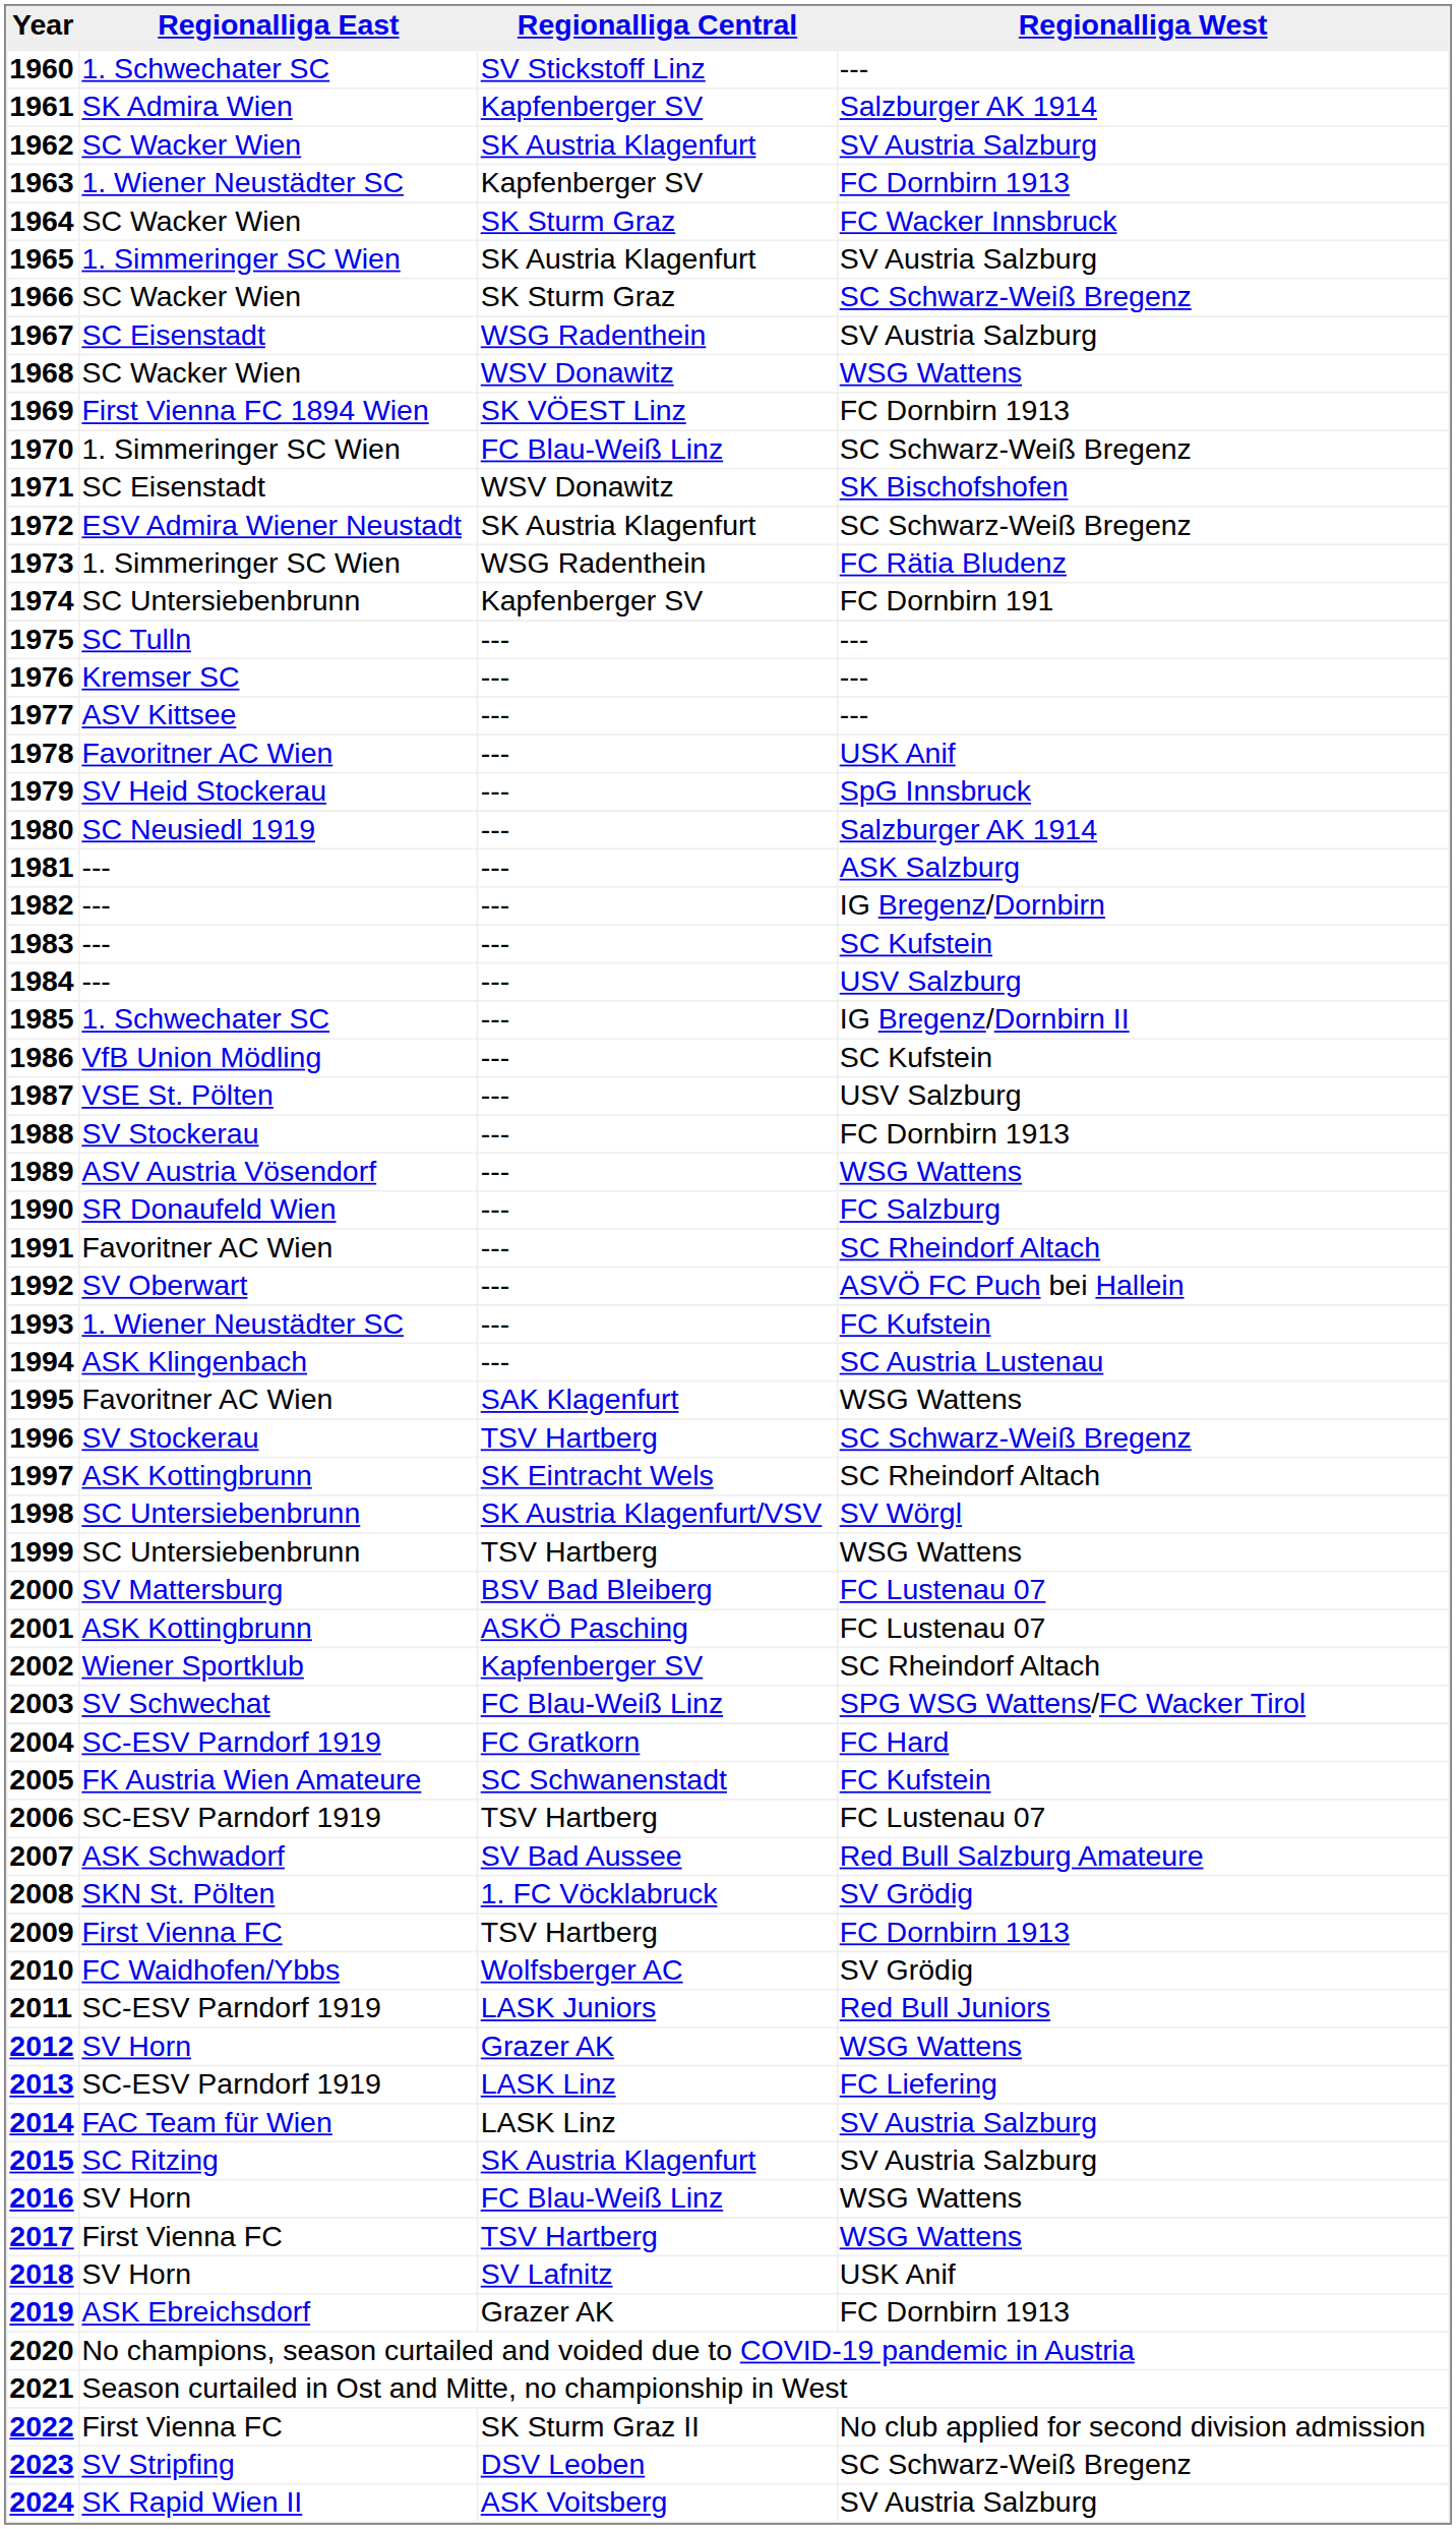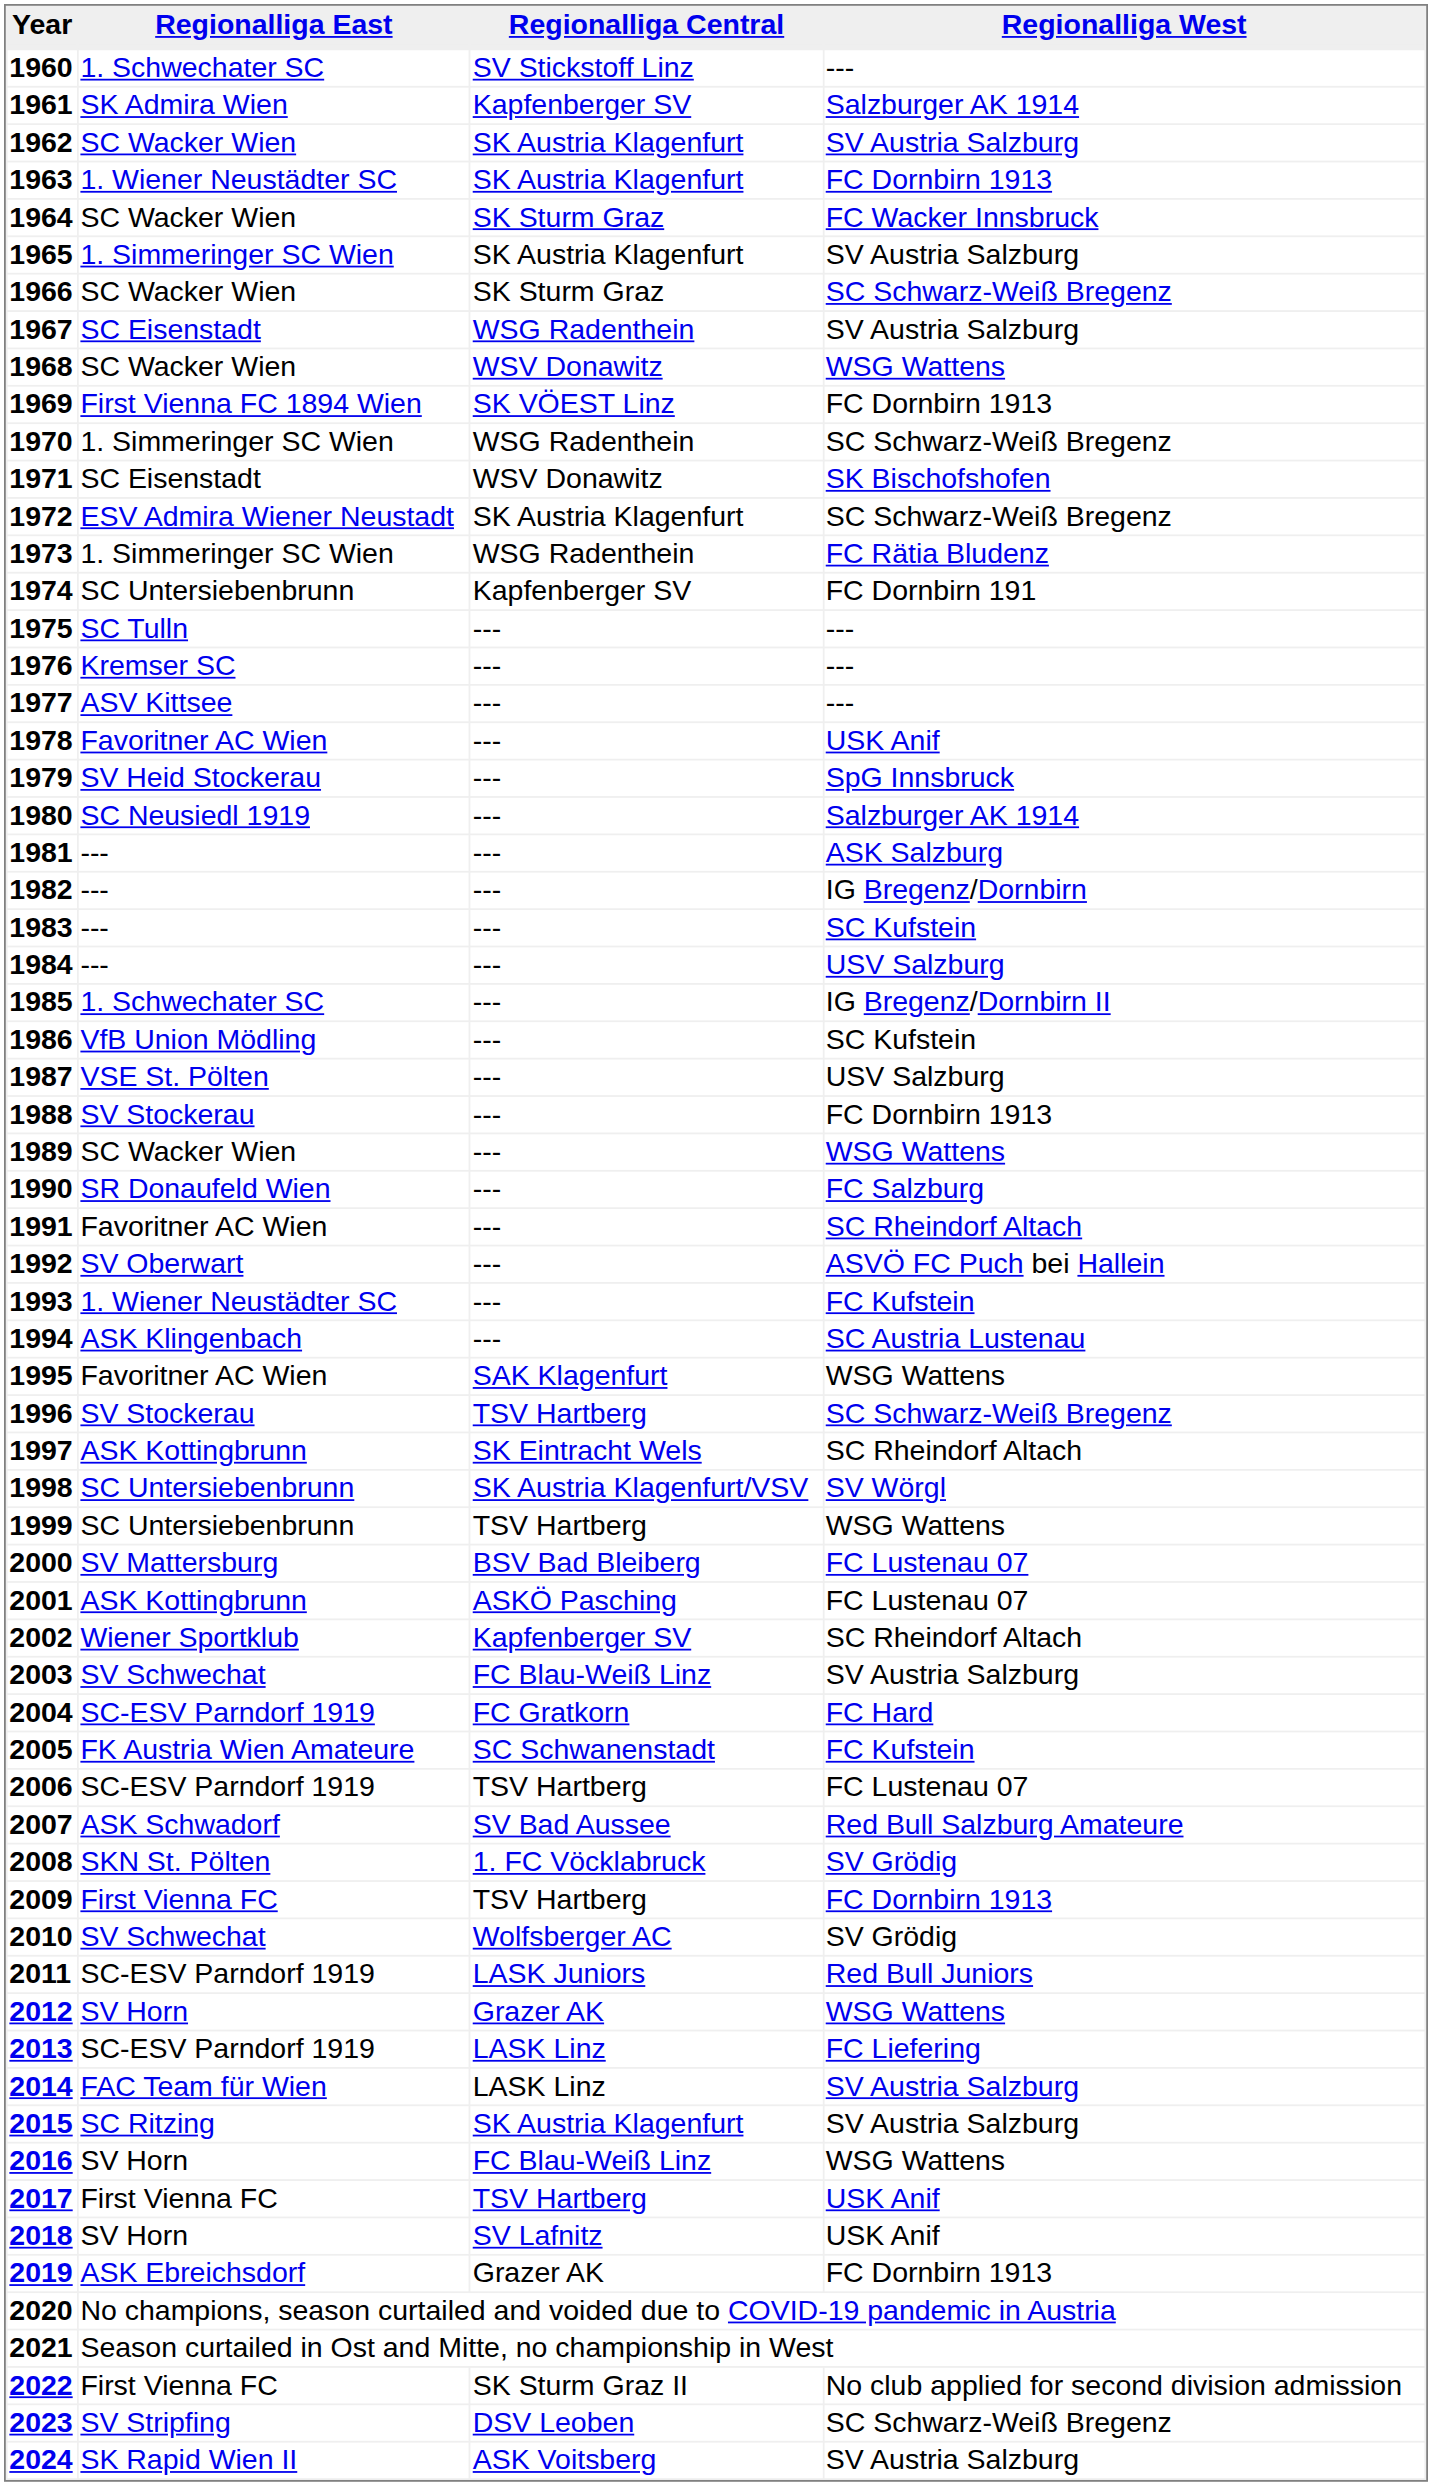1963 | Regionalliga Central: Kapfenberger SV -> SK Austria Klagenfurt
1970 | Regionalliga Central: FC Blau-Weiß Linz -> WSG Radenthein
1989 | Regionalliga East: ASV Austria Vösendorf -> SC Wacker Wien
2003 | Regionalliga West: SPG WSG Wattens/FC Wacker Tirol -> SV Austria Salzburg
2010 | Regionalliga East: FC Waidhofen/Ybbs -> SV Schwechat
2017 | Regionalliga West: WSG Wattens -> USK Anif
